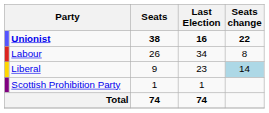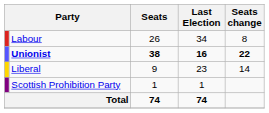rows swapped: Unionist <-> Labour
Liberal | Seats change: lightblue background -> no background
